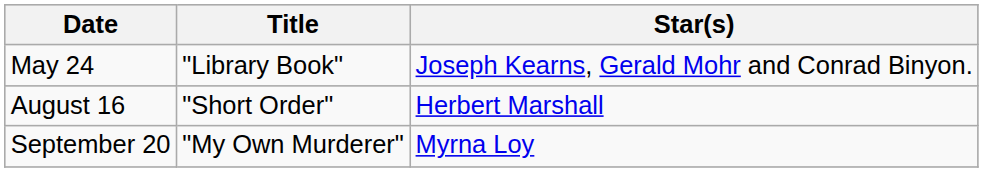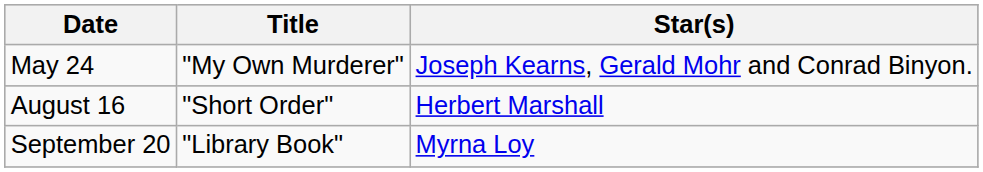May 24 | Title: "Library Book" -> "My Own Murderer"
September 20 | Title: "My Own Murderer" -> "Library Book"
